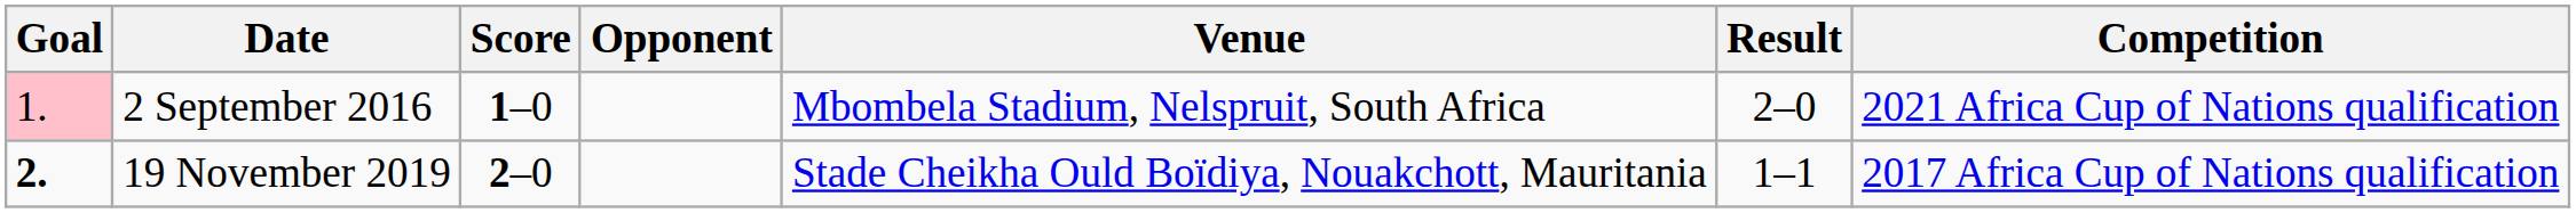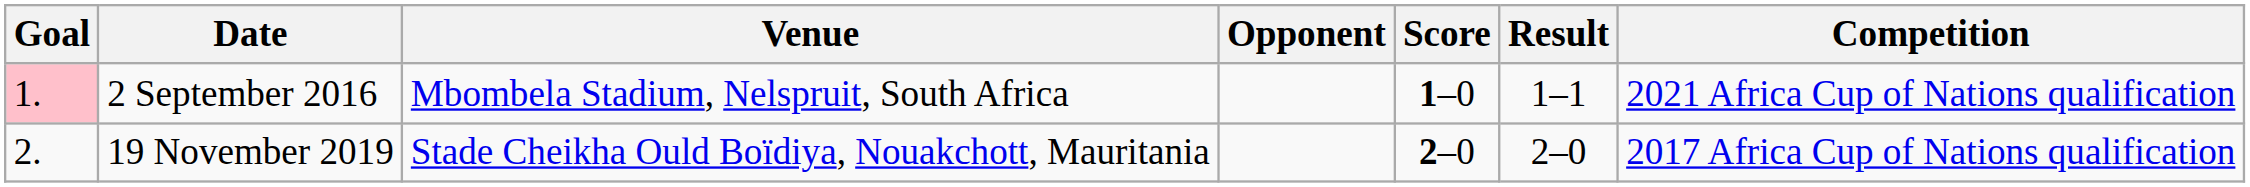columns swapped: Venue <-> Score
2 September 2016 | Result: 2–0 -> 1–1
19 November 2019 | Goal: bold -> normal
19 November 2019 | Result: 1–1 -> 2–0
